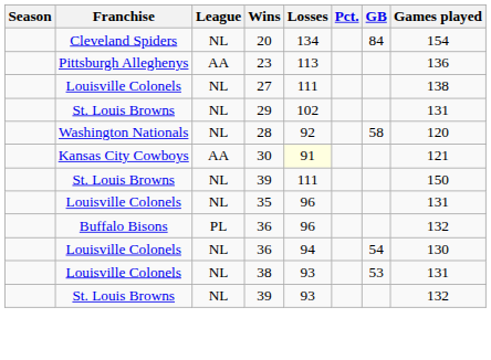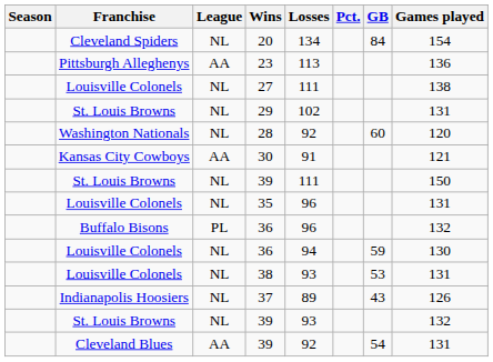28 | GB: 58 -> 60
30 | Losses: lightyellow background -> no background
Louisville Colonels / 36 | GB: 54 -> 59
+ row: Indianapolis Hoosiers | NL | 37 | 89 | 43 | 126
+ row: Cleveland Blues | AA | 39 | 92 | 54 | 131
